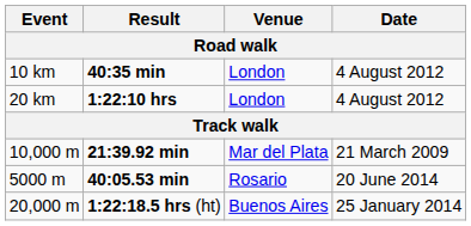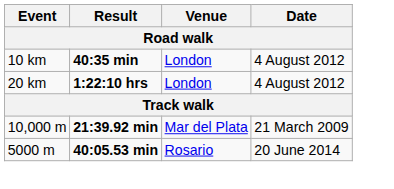- row: 20,000 m | 1:22:18.5 hrs (ht) | Buenos Aires | 25 January 2014
